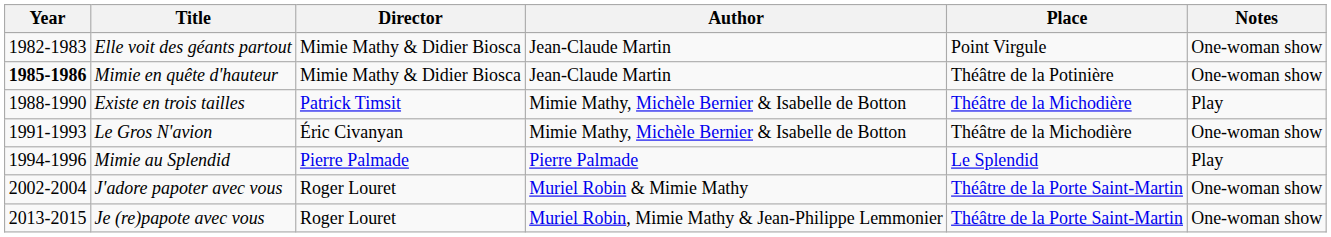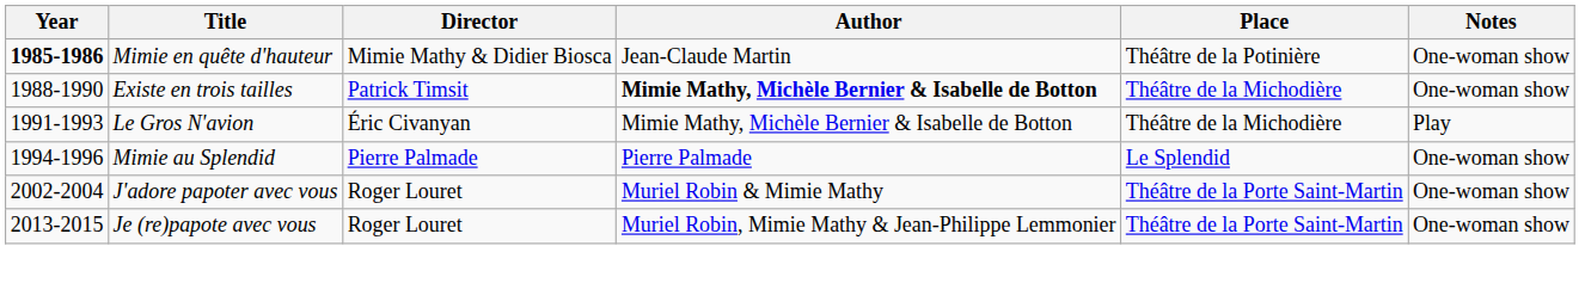- row: 1982-1983 | Elle voit des géants partout | Mimie Mathy & Didier Biosca | Jean-Claude Martin | Point Virgule | One-woman show
Existe en trois tailles | Author: normal -> bold
Existe en trois tailles | Notes: Play -> One-woman show
Le Gros N'avion | Notes: One-woman show -> Play
Mimie au Splendid | Notes: Play -> One-woman show
